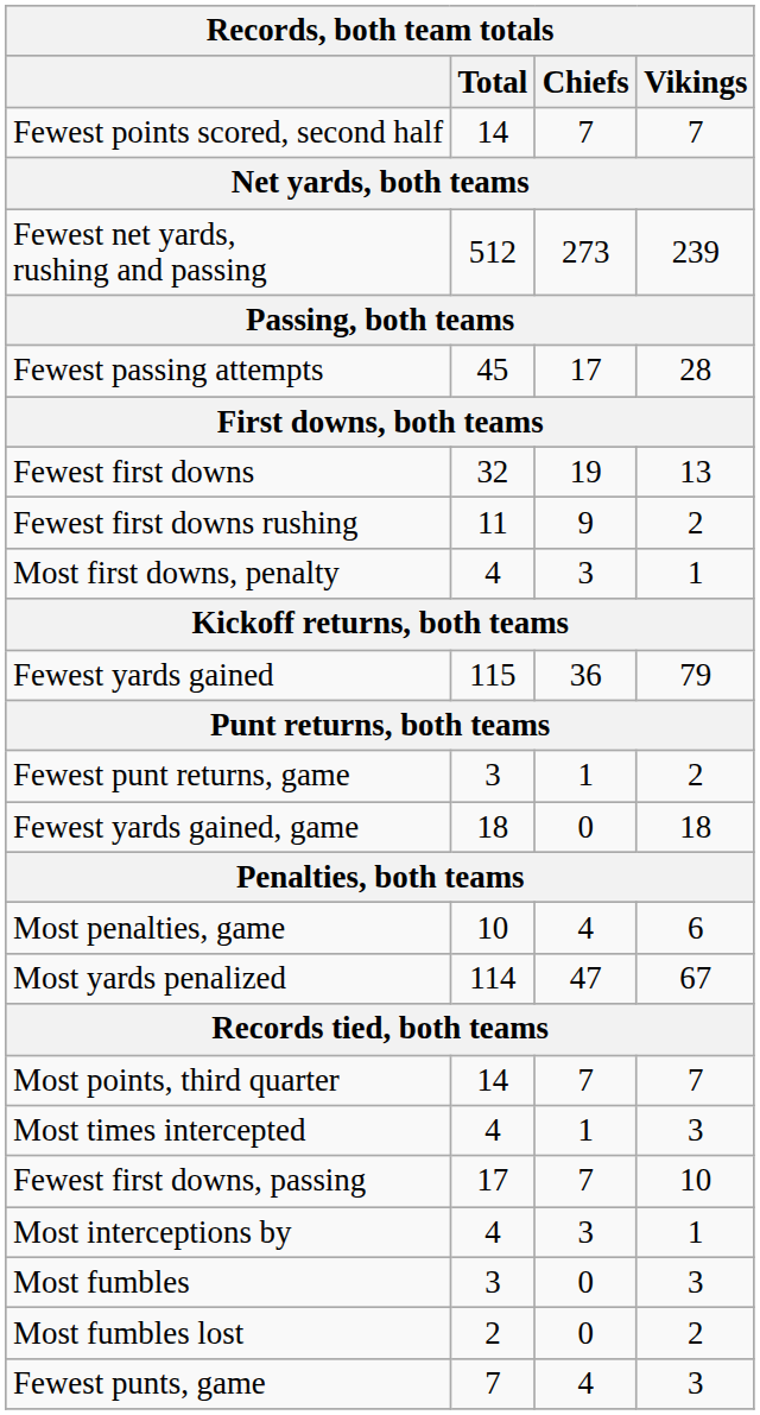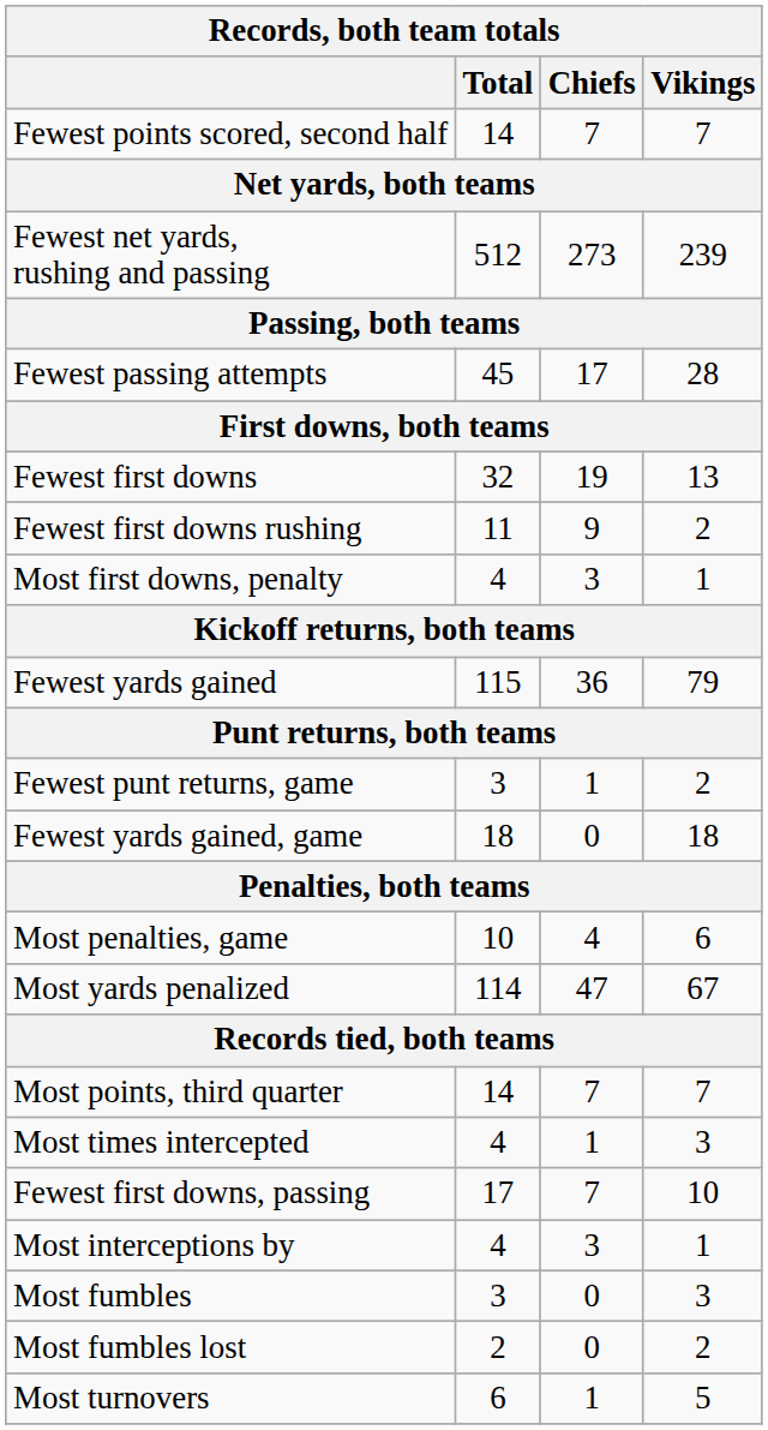+ row: Most turnovers | 6 | 1 | 5
- row: Fewest punts, game | 7 | 4 | 3
